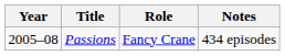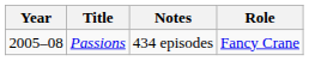columns swapped: Role <-> Notes
